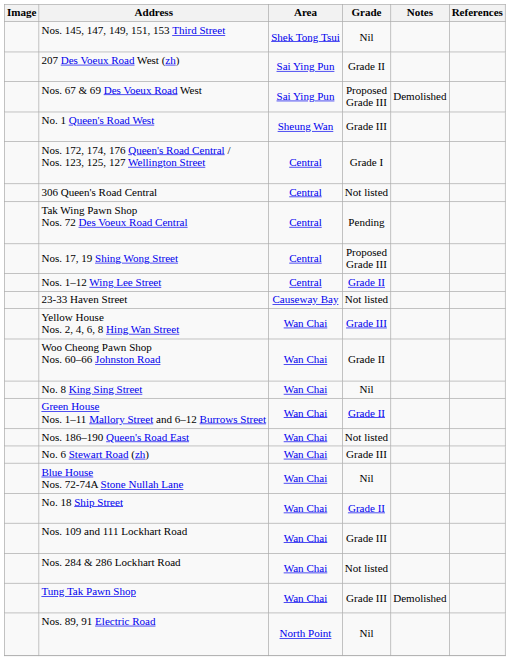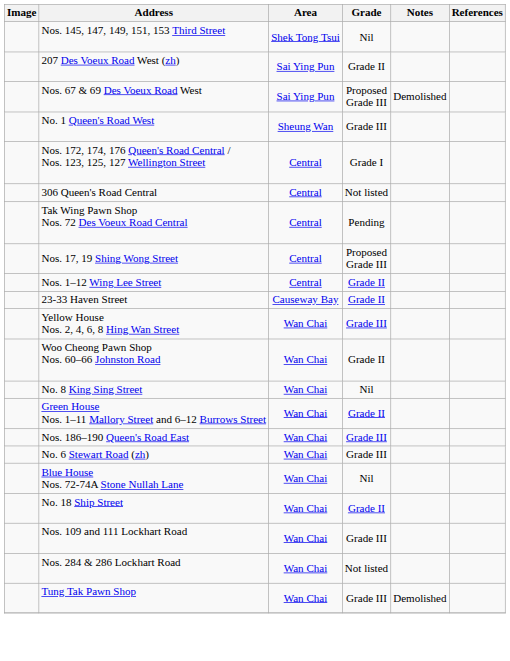23-33 Haven Street | Grade: Not listed -> Grade II
Nos. 186–190 Queen's Road East | Grade: Not listed -> Grade III
- row: Nos. 89, 91 Electric Road | North Point | Nil
